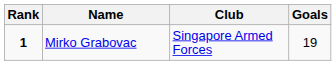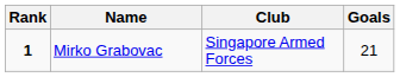Mirko Grabovac | Goals: 19 -> 21
